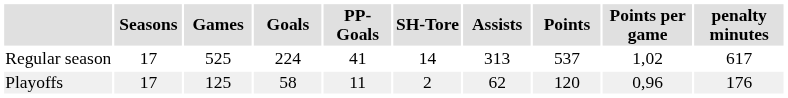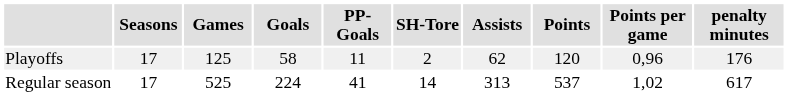rows swapped: Regular season <-> Playoffs
